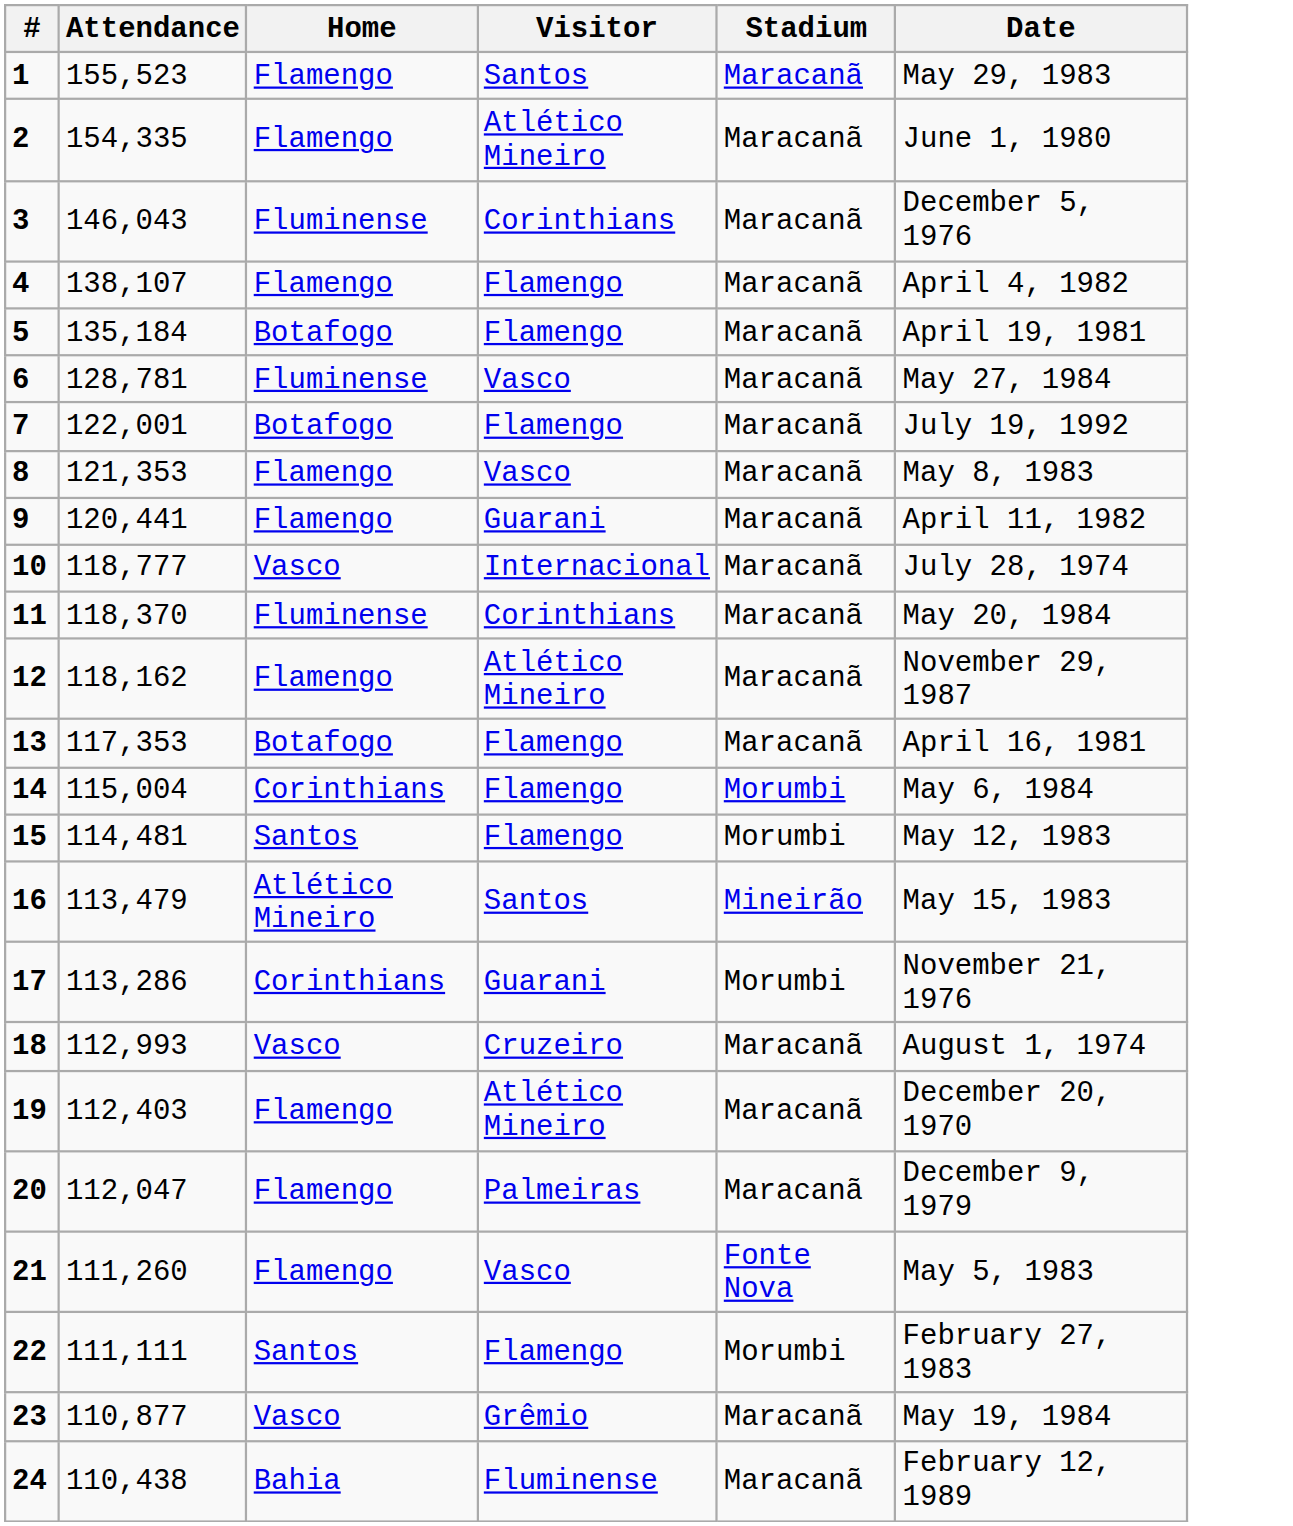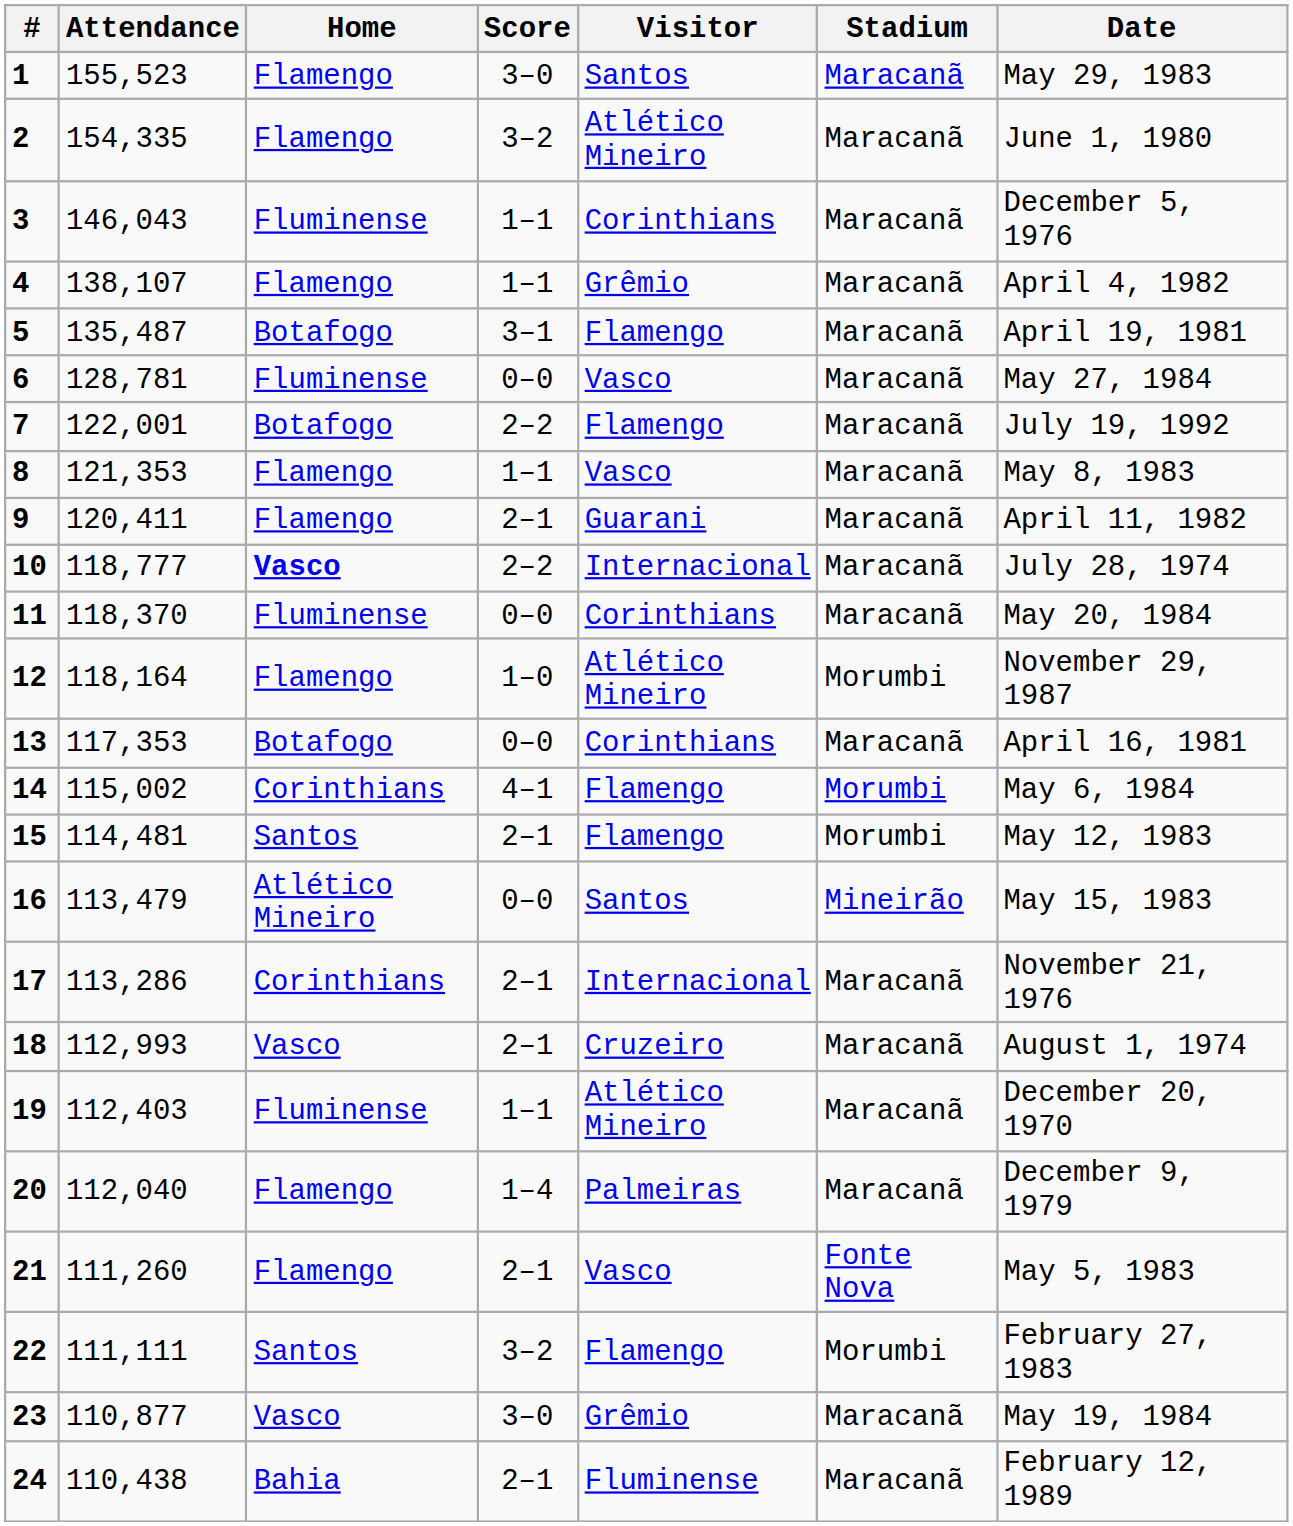+ column: Score | 3–0 | 3–2 | 1–1 | 1–1 | 3–1 | 0–0 | 2–2 | 1–1 | 2–1 | 2–2 | 0–0 | 1–0 | 0–0 | 4–1 | 2–1 | 0–0 | 2–1 | 2–1 | 1–1 | 1–4 | 2–1 | 3–2 | 3–0 | 2–1
4 | Visitor: Flamengo -> Grêmio
5 | Attendance: 135,184 -> 135,487
9 | Attendance: 120,441 -> 120,411
10 | Home: normal -> bold
12 | Attendance: 118,162 -> 118,164
12 | Stadium: Maracanã -> Morumbi
13 | Visitor: Flamengo -> Corinthians
14 | Attendance: 115,004 -> 115,002
17 | Visitor: Guarani -> Internacional
17 | Stadium: Morumbi -> Maracanã
19 | Home: Flamengo -> Fluminense
20 | Attendance: 112,047 -> 112,040
